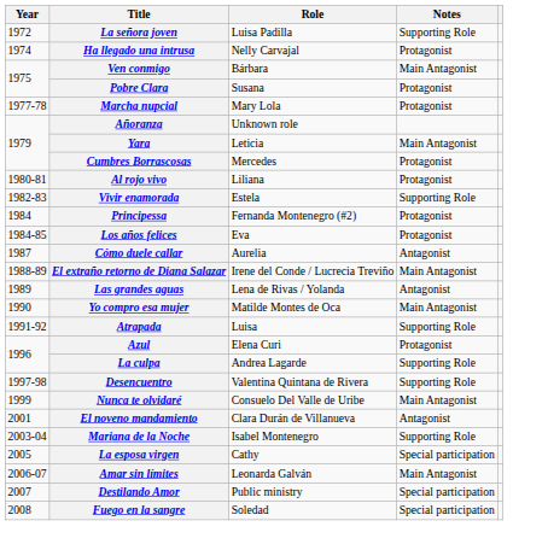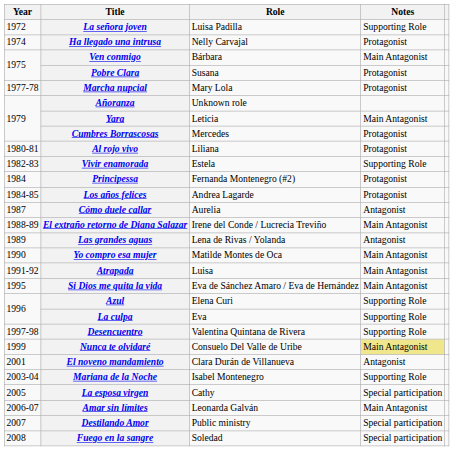Los años felices | Role: Eva -> Andrea Lagarde
Atrapada | Notes: Supporting Role -> Main Antagonist
+ row: 1995 | Si Dios me quita la vida | Eva de Sánchez Amaro / Eva de Hernández | Main Antagonist
Azul | Notes: Protagonist -> Supporting Role
La culpa | Role: Andrea Lagarde -> Eva
Nunca te olvidaré | Notes: no background -> khaki background
